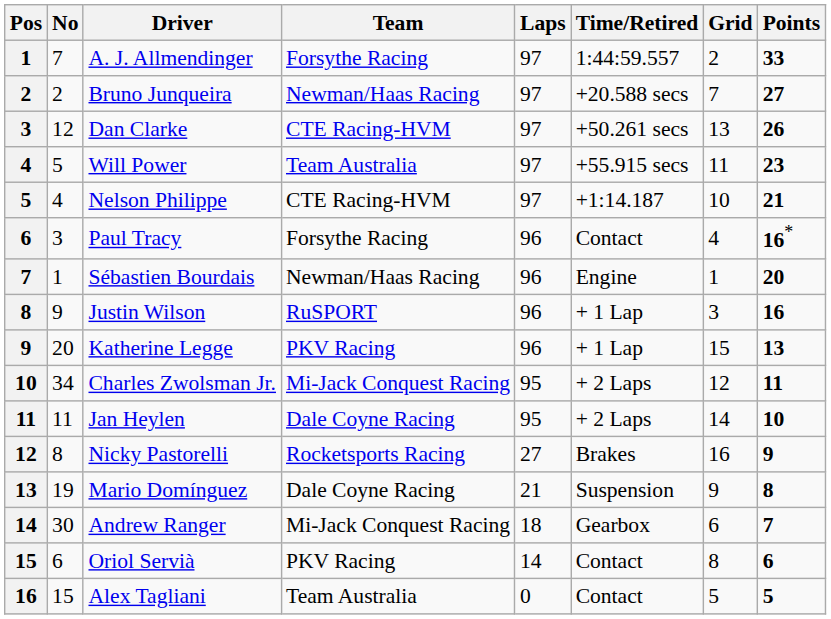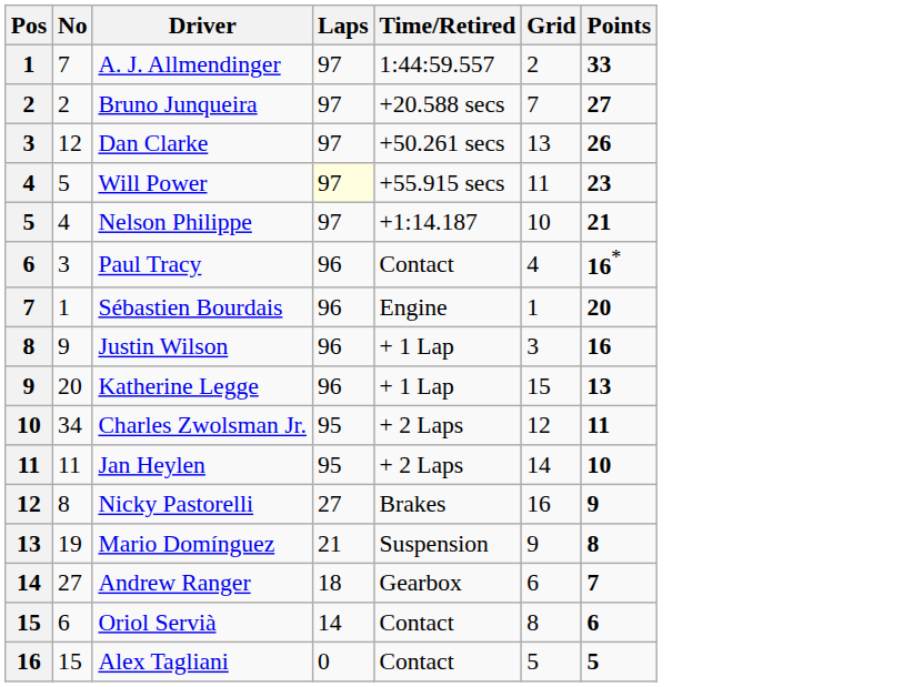- column: Team | Forsythe Racing | Newman/Haas Racing | CTE Racing-HVM | Team Australia | CTE Racing-HVM | Forsythe Racing | Newman/Haas Racing | RuSPORT | PKV Racing | Mi-Jack Conquest Racing | Dale Coyne Racing | Rocketsports Racing | Dale Coyne Racing | Mi-Jack Conquest Racing | PKV Racing | Team Australia
Will Power | Laps: no background -> lightyellow background
Andrew Ranger | No: 30 -> 27
